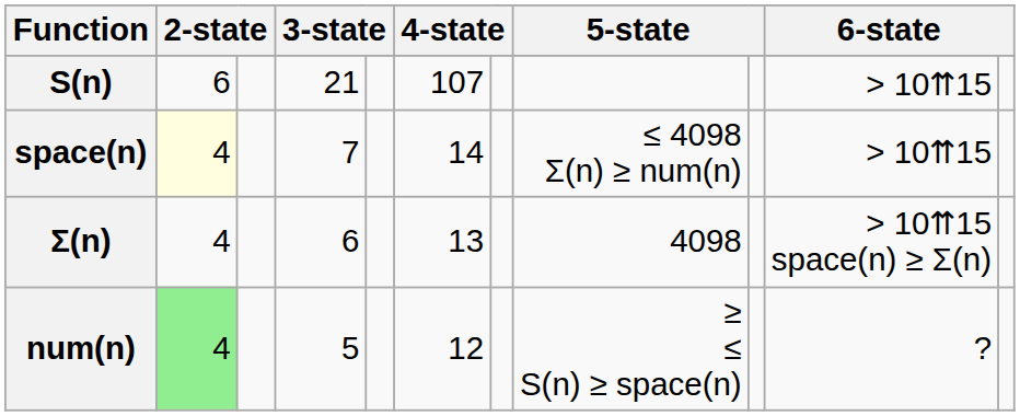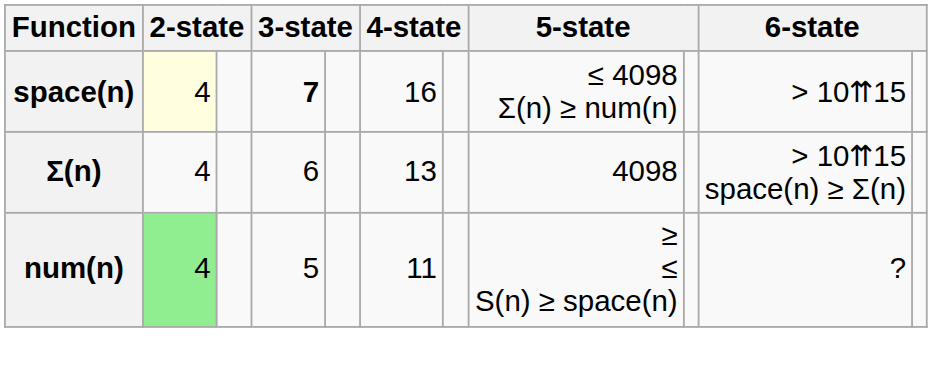- row: S(n) | 6 | 21 | 107 | > 10⇈15
space(n) | column 4: normal -> bold
space(n) | column 6: 14 -> 16
num(n) | column 6: 12 -> 11
